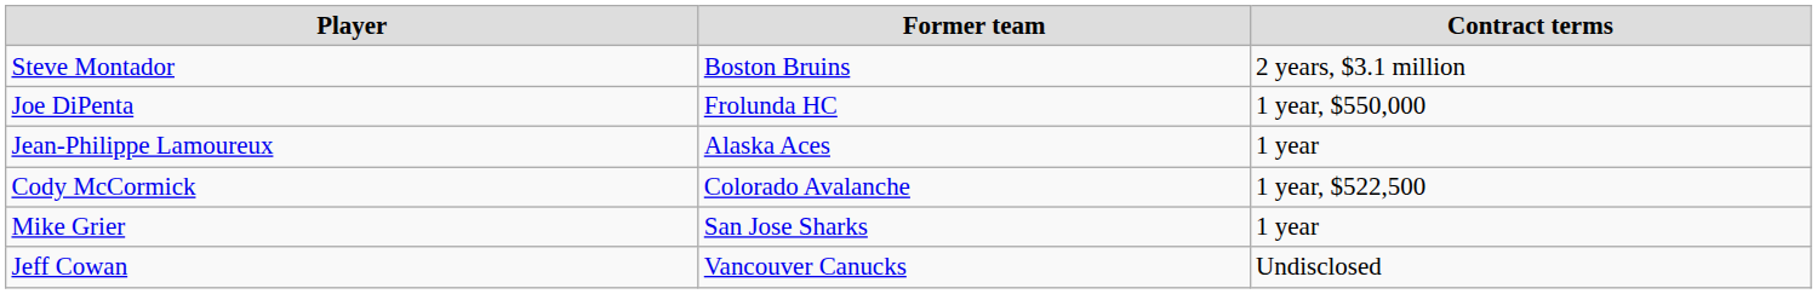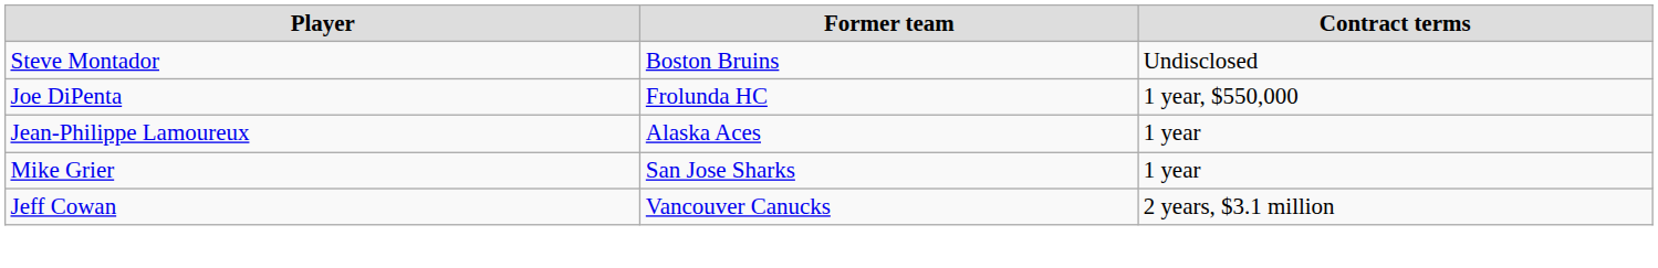Steve Montador | Contract terms: 2 years, $3.1 million -> Undisclosed
- row: Cody McCormick | Colorado Avalanche | 1 year, $522,500
Jeff Cowan | Contract terms: Undisclosed -> 2 years, $3.1 million
